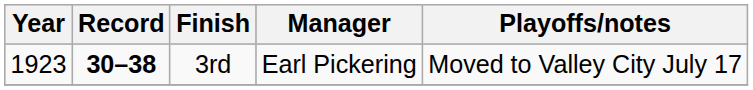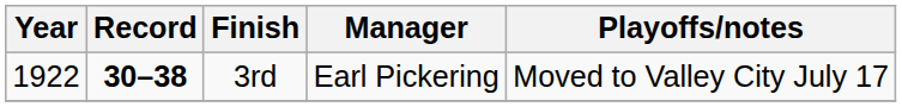3rd | Year: 1923 -> 1922
